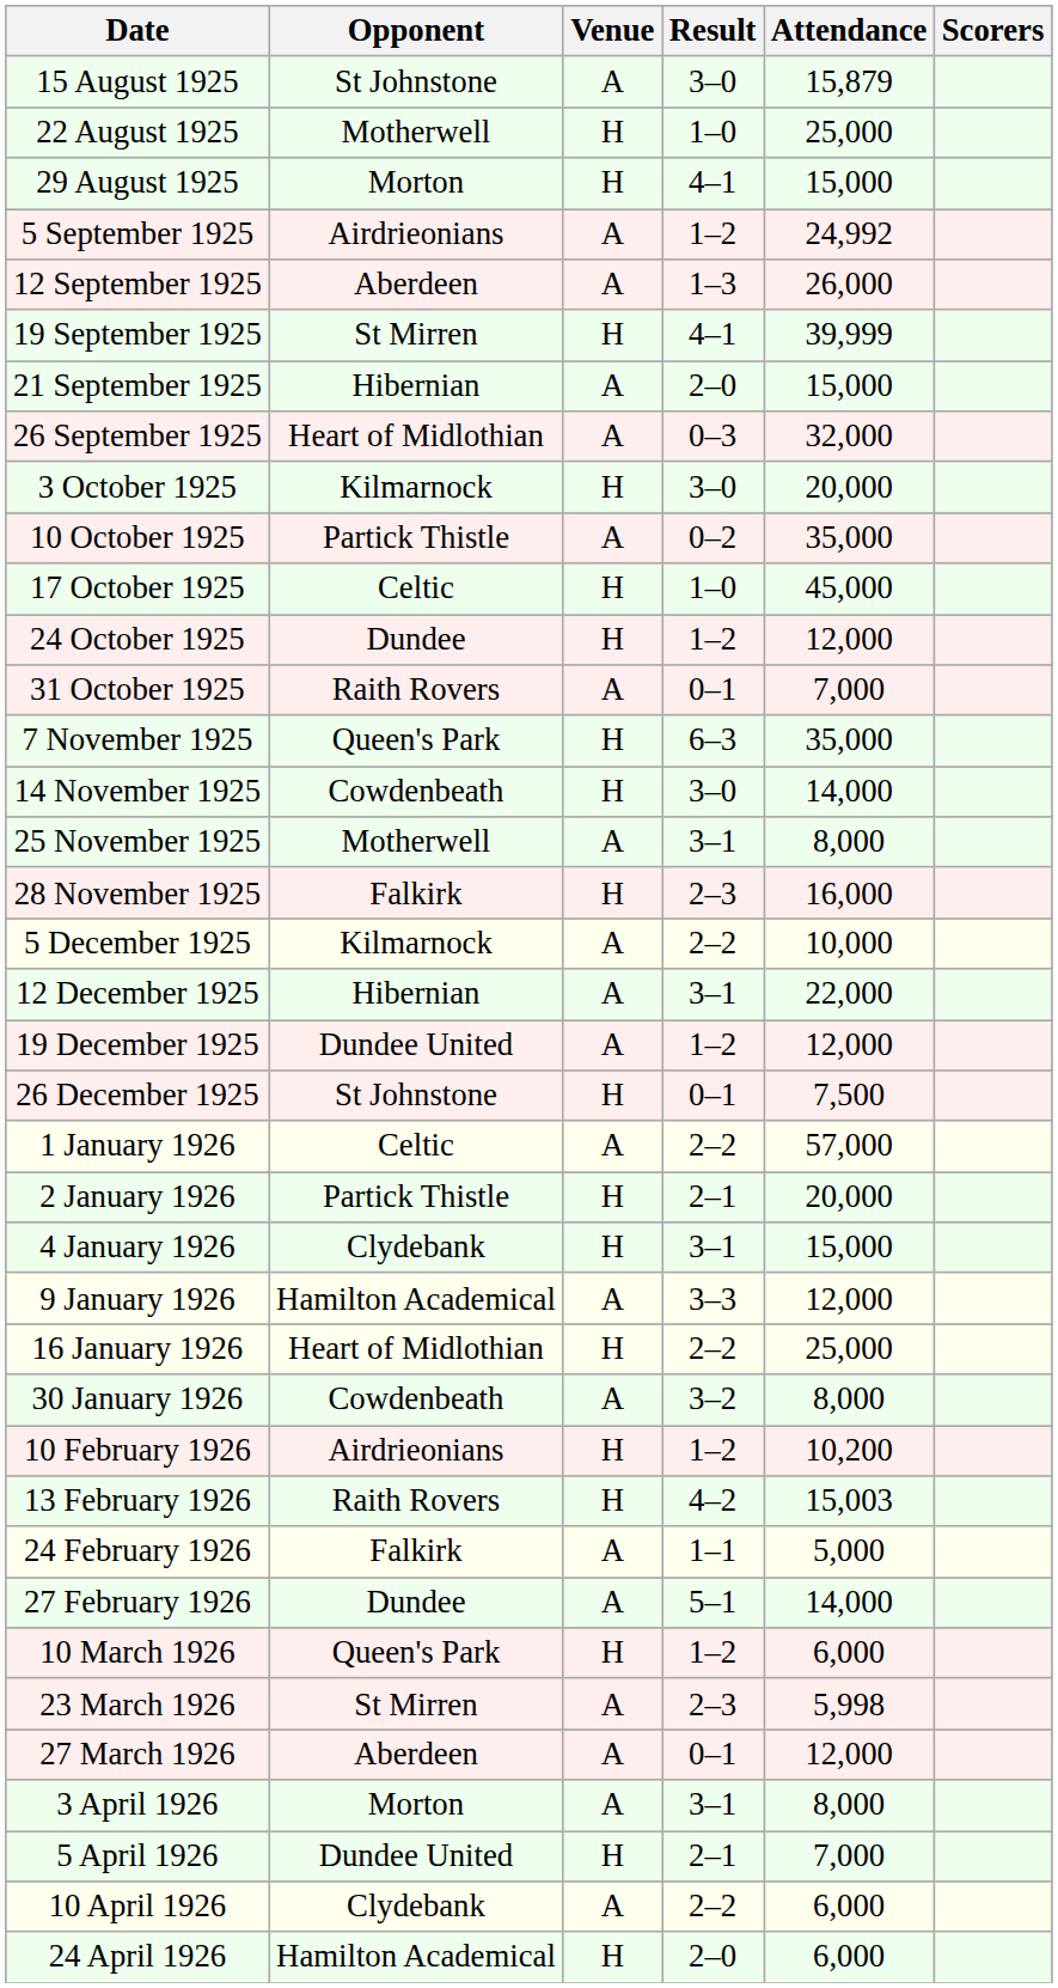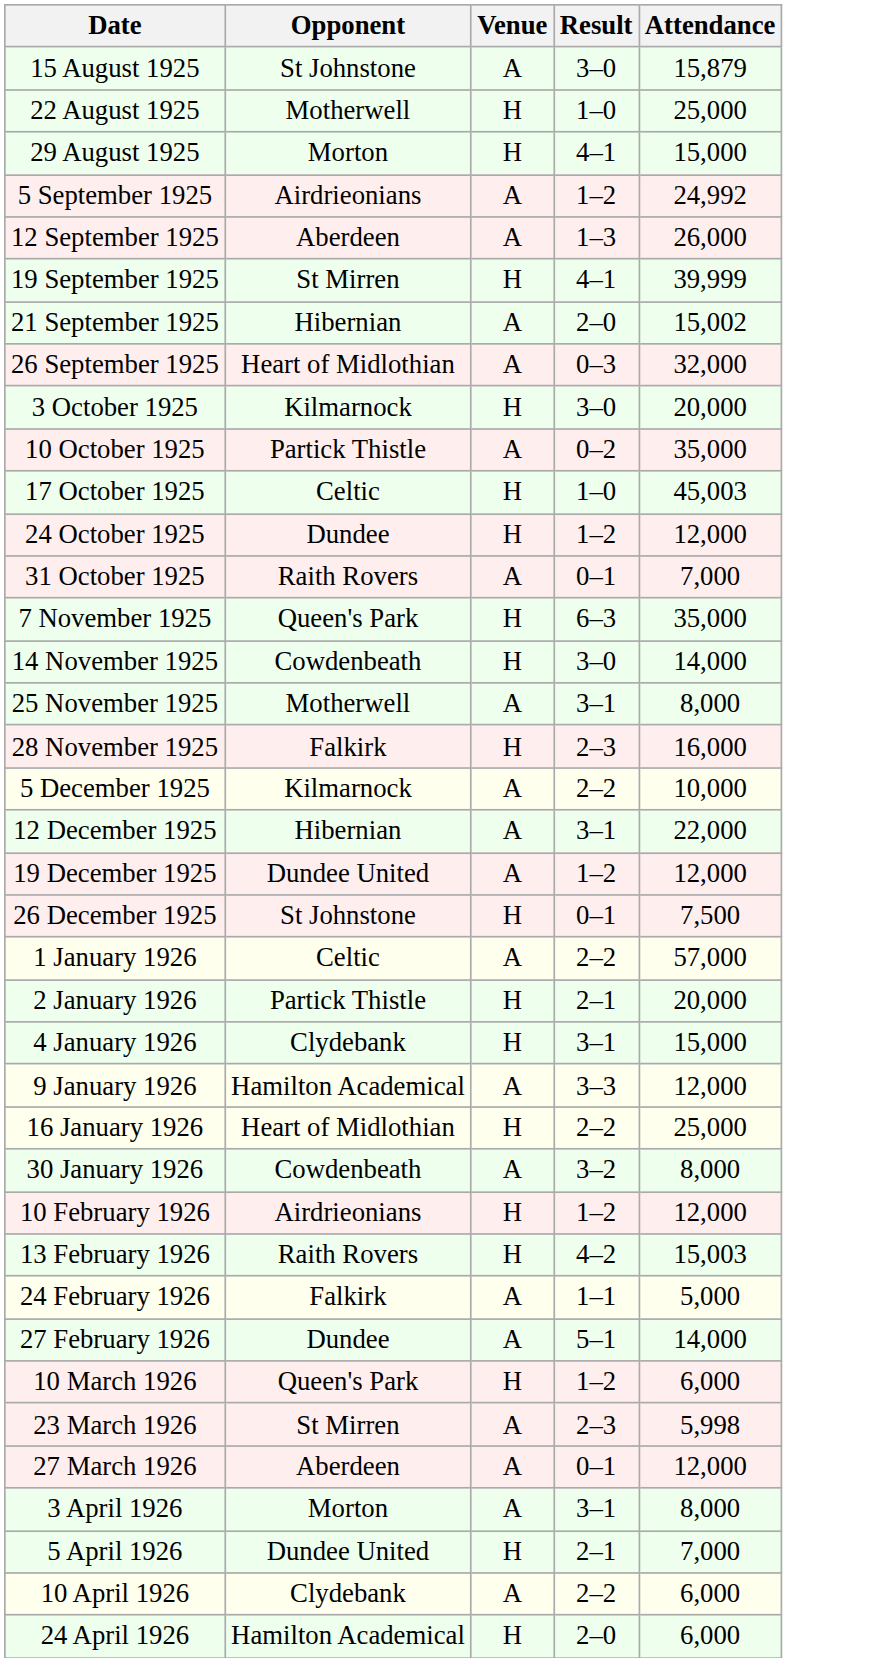- column: Scorers
21 September 1925 | Attendance: 15,000 -> 15,002
17 October 1925 | Attendance: 45,000 -> 45,003
10 February 1926 | Attendance: 10,200 -> 12,000
